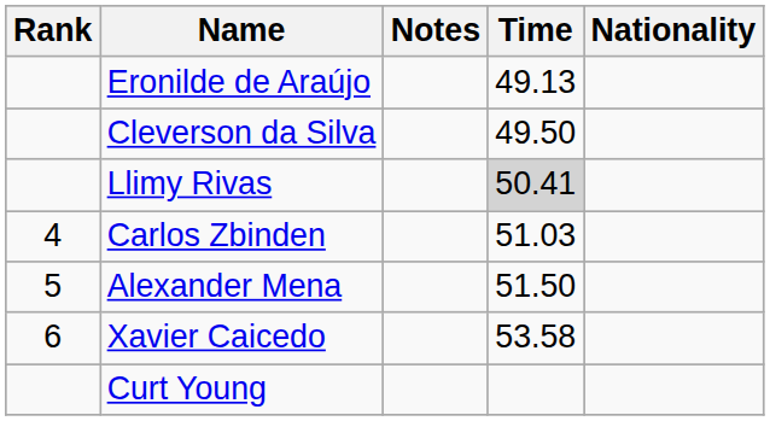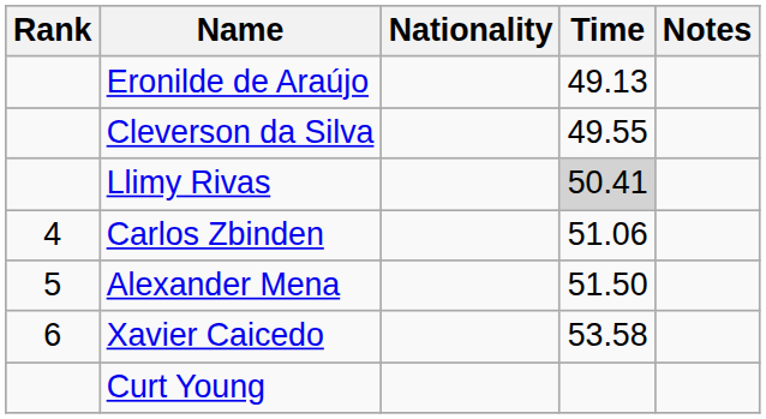columns swapped: Nationality <-> Notes
Cleverson da Silva | Time: 49.50 -> 49.55
Carlos Zbinden | Time: 51.03 -> 51.06
